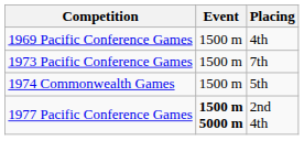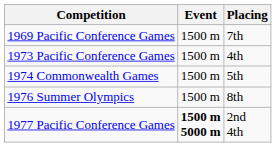1969 Pacific Conference Games | Placing: 4th -> 7th
1973 Pacific Conference Games | Placing: 7th -> 4th
+ row: 1976 Summer Olympics | 1500 m | 8th
